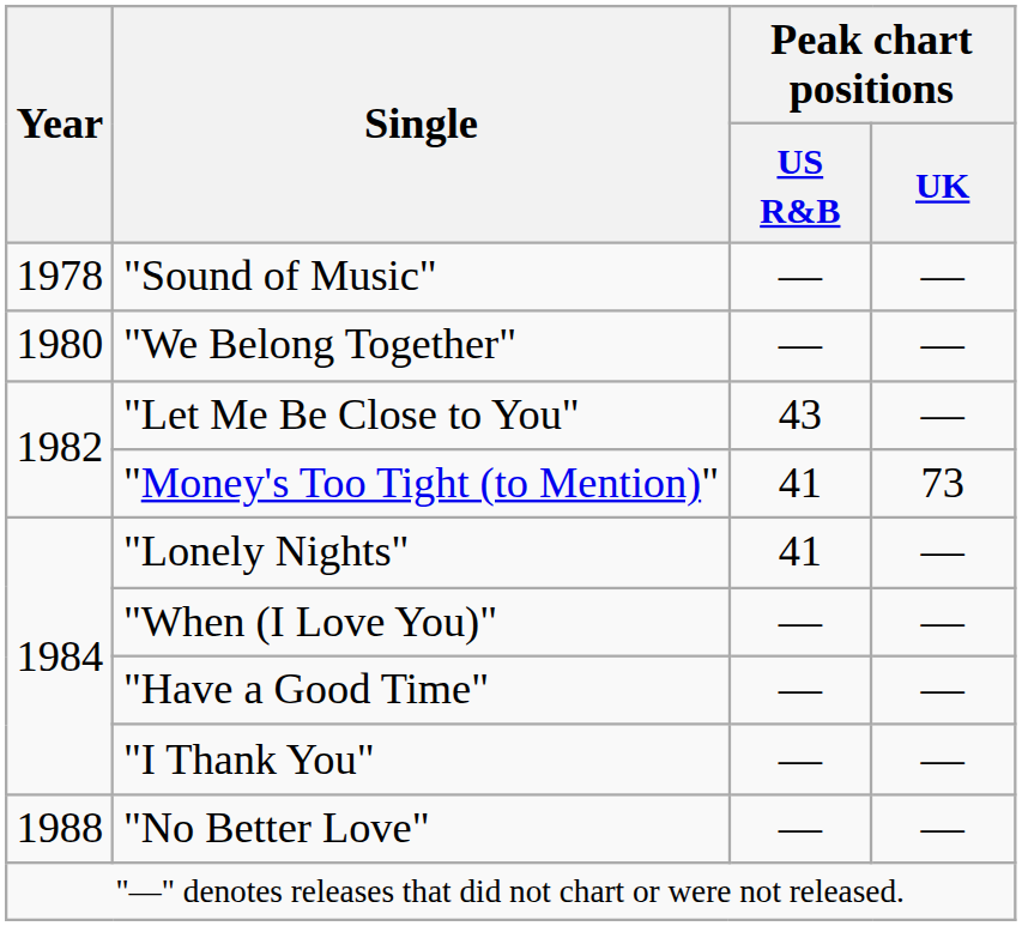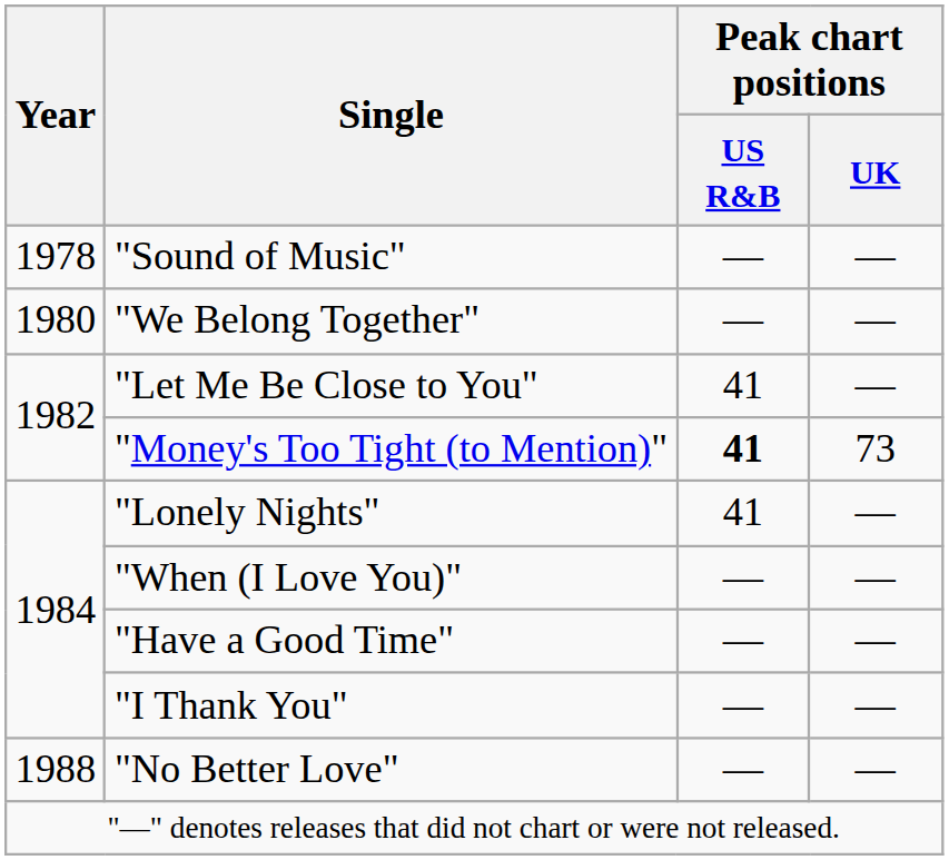"Let Me Be Close to You" | Peak chart positions / US R&B: 43 -> 41
"Money's Too Tight (to Mention)" | Peak chart positions / US R&B: normal -> bold
